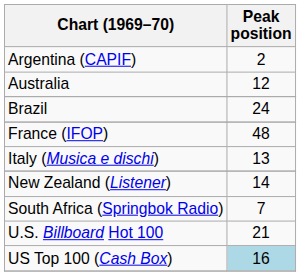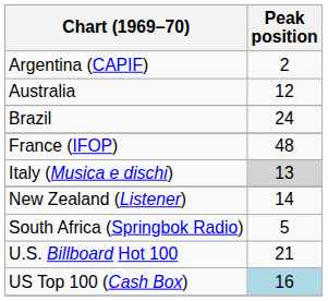Italy (Musica e dischi) | Peak position: no background -> lightgrey background
South Africa (Springbok Radio) | Peak position: 7 -> 5
